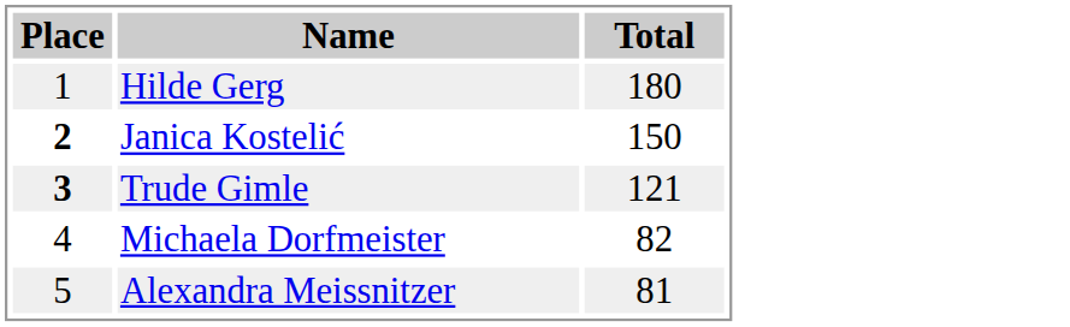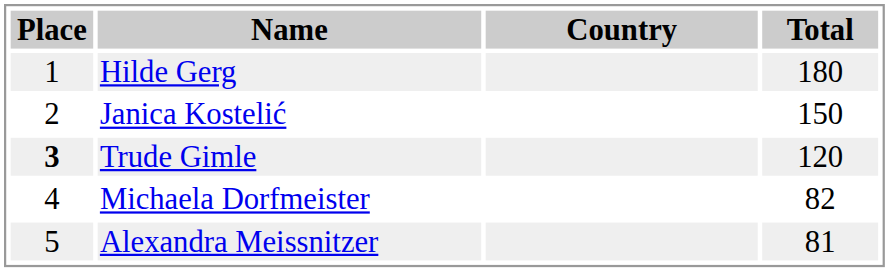+ column: Country
Janica Kostelić | Place: bold -> normal
Trude Gimle | Total: 121 -> 120
